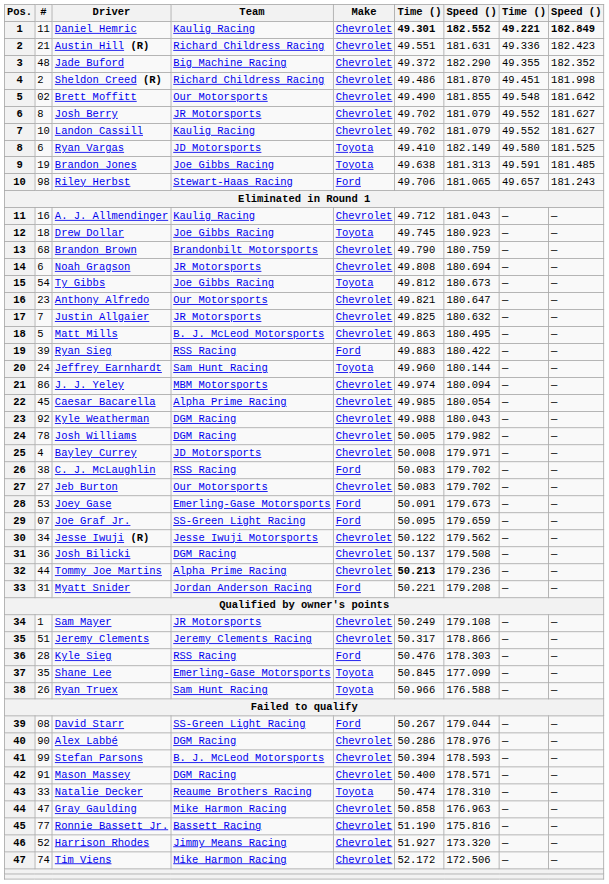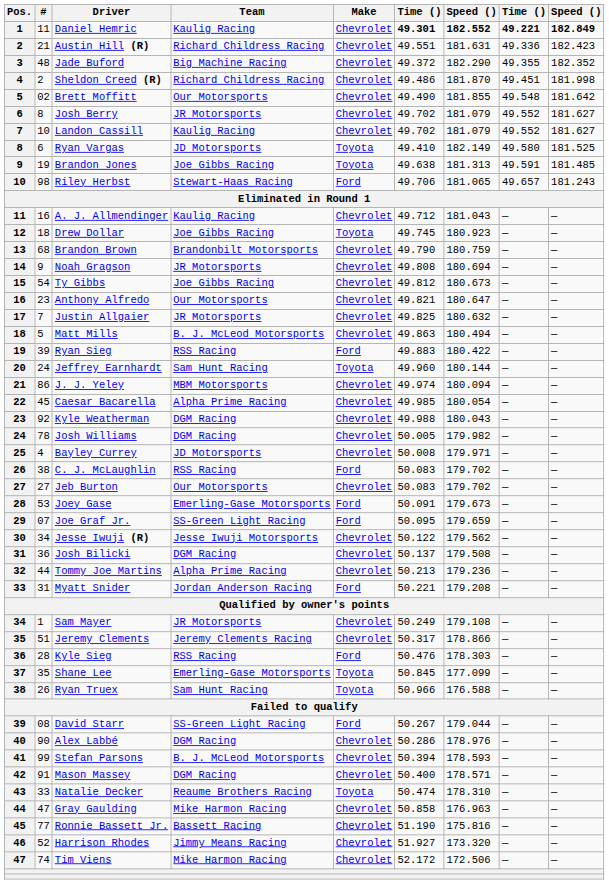Noah Gragson | #: 6 -> 9
Ty Gibbs | Make: Toyota -> Chevrolet
Matt Mills | column 7: 180.495 -> 180.494
Tommy Joe Martins | column 6: bold -> normal
